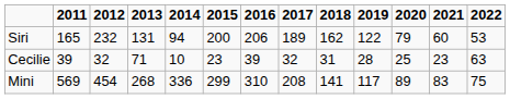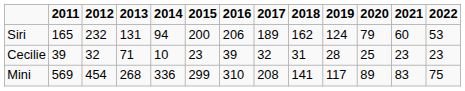Siri | 2019: 122 -> 124
Cecilie | 2022: 63 -> 23
